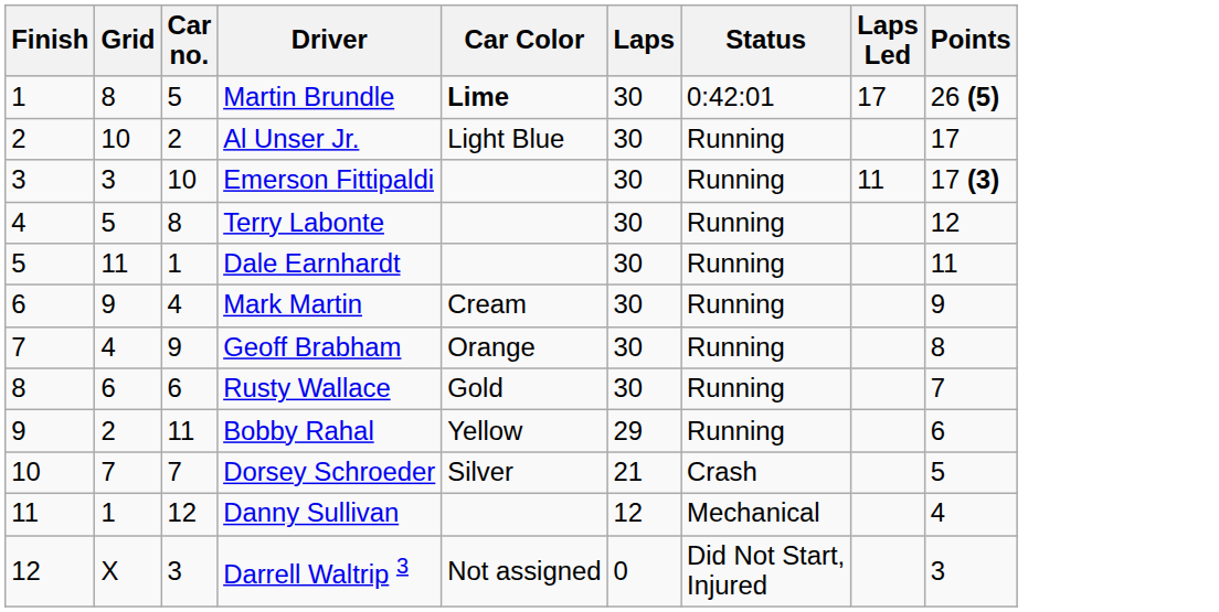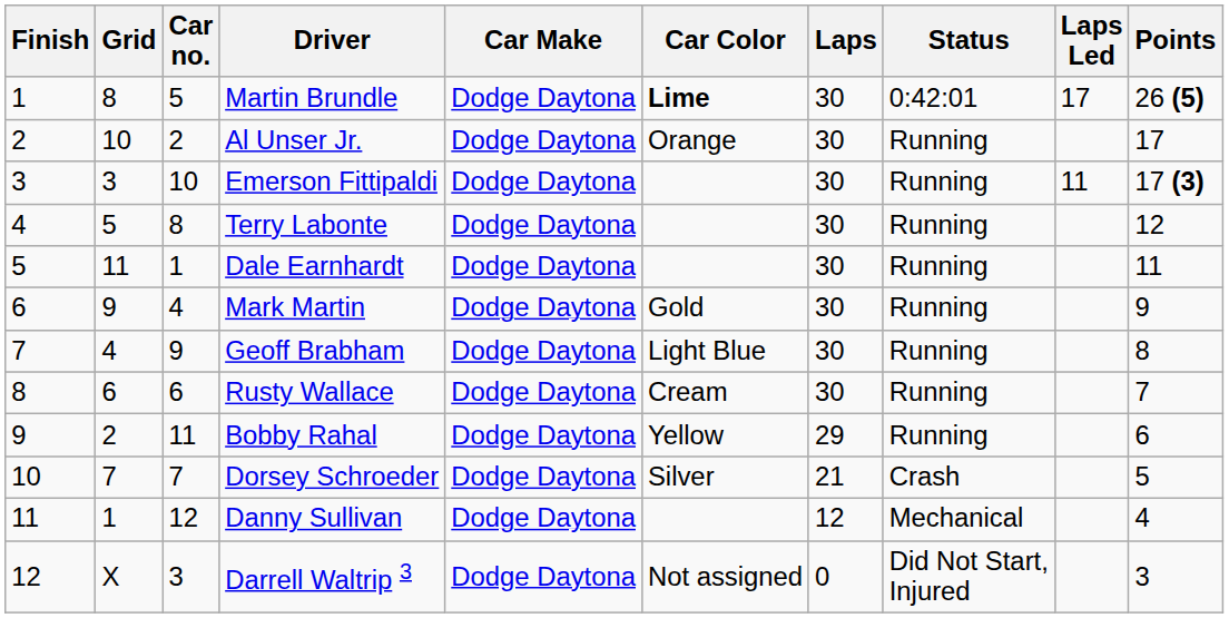+ column: Car Make | Dodge Daytona | Dodge Daytona | Dodge Daytona | Dodge Daytona | Dodge Daytona | Dodge Daytona | Dodge Daytona | Dodge Daytona | Dodge Daytona | Dodge Daytona | Dodge Daytona | Dodge Daytona
Al Unser Jr. | Car Color: Light Blue -> Orange
Mark Martin | Car Color: Cream -> Gold
Geoff Brabham | Car Color: Orange -> Light Blue
Rusty Wallace | Car Color: Gold -> Cream
